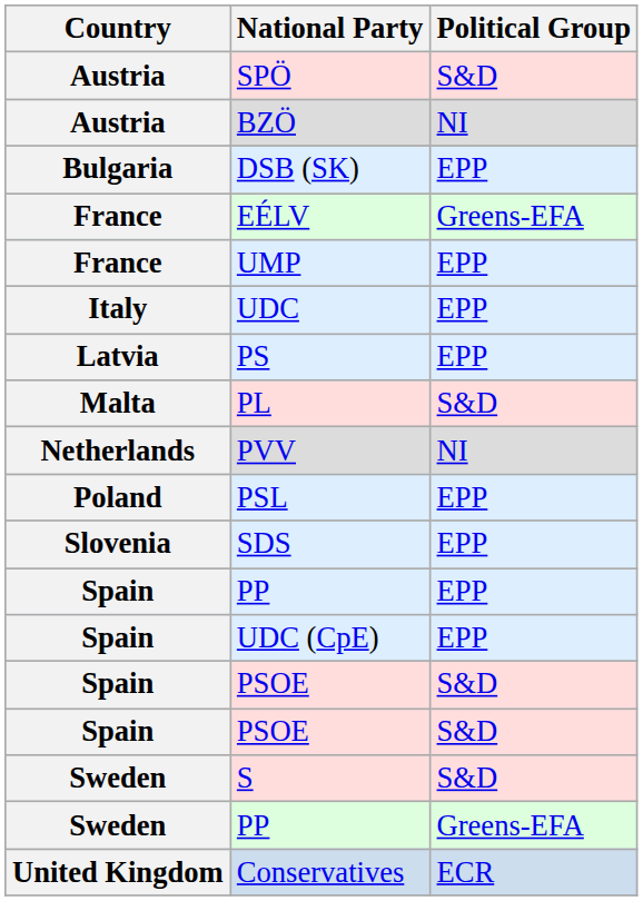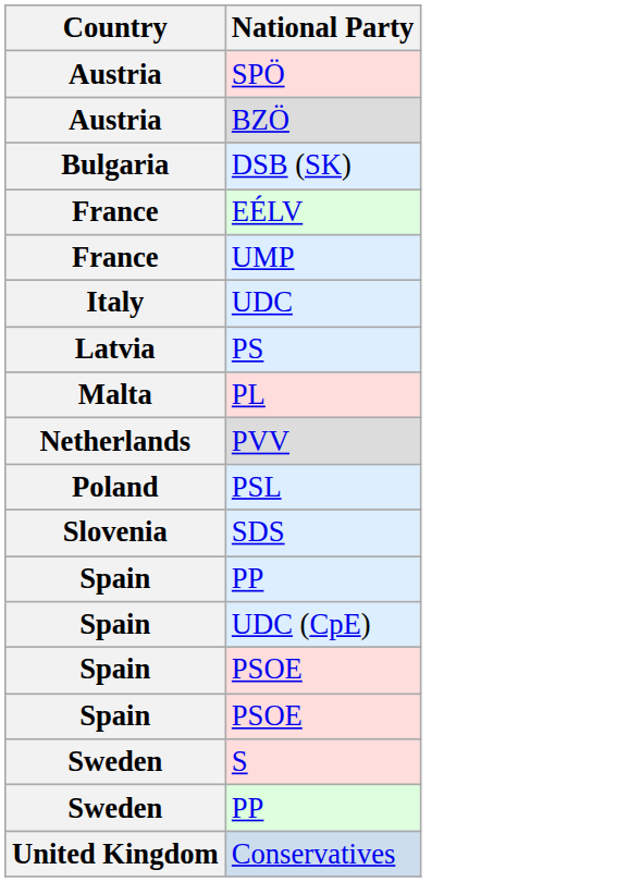- column: Political Group | S&D | NI | EPP | Greens-EFA | EPP | EPP | EPP | S&D | NI | EPP | EPP | EPP | EPP | S&D | S&D | S&D | Greens-EFA | ECR
